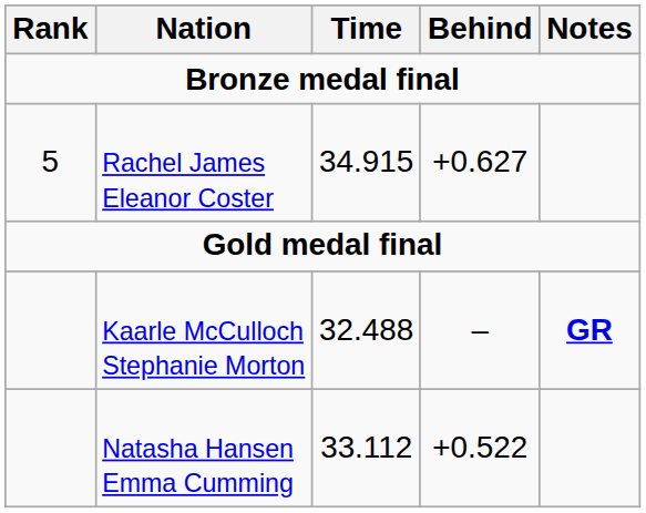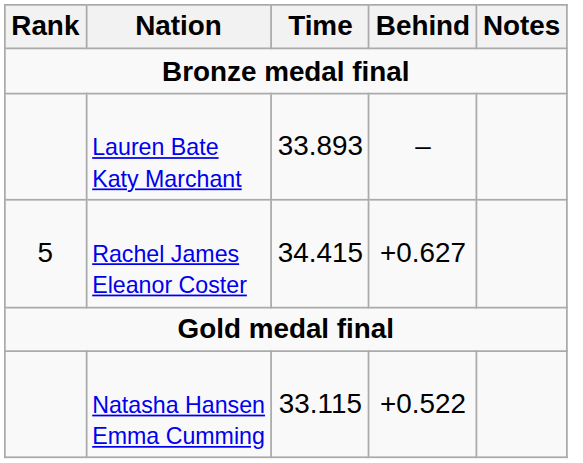+ row: Lauren Bate Katy Marchant | 33.893 | –
Rachel James Eleanor Coster | Time: 34.915 -> 34.415
- row: Kaarle McCulloch Stephanie Morton | 32.488 | – | GR
Natasha Hansen Emma Cumming | Time: 33.112 -> 33.115
